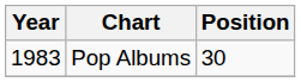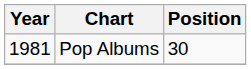Pop Albums | Year: 1983 -> 1981
